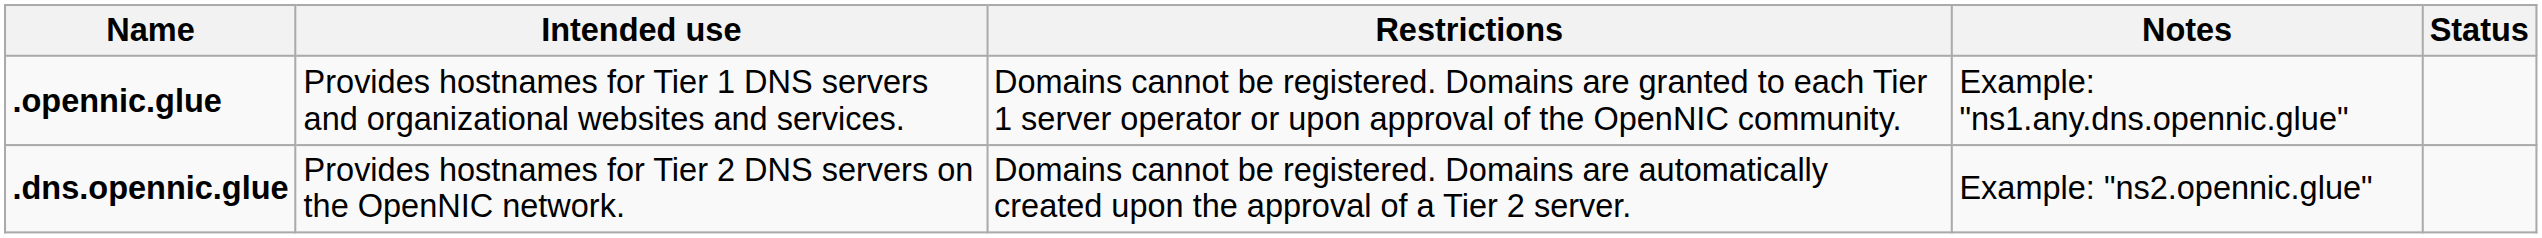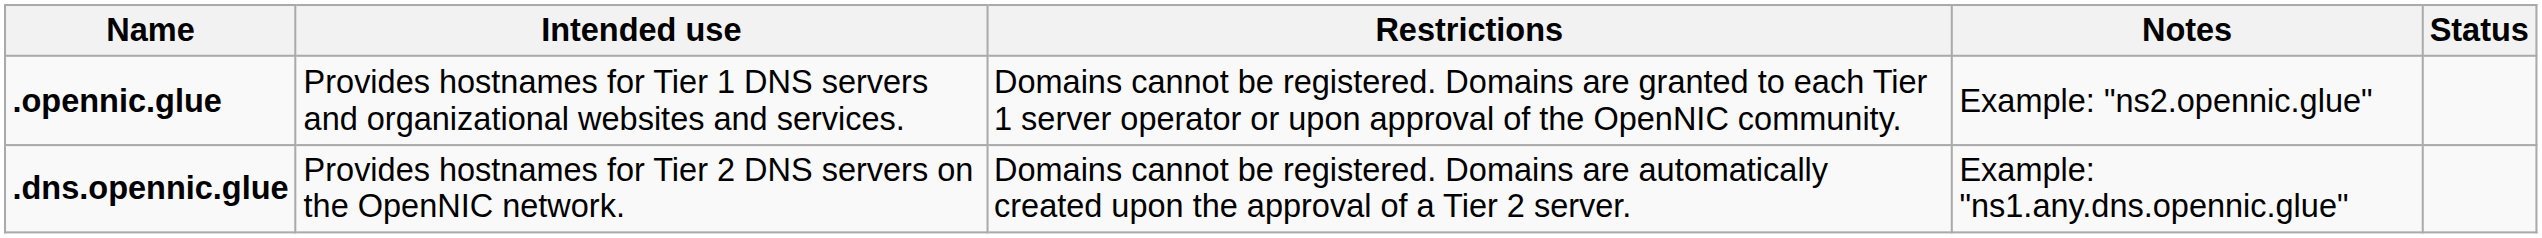.opennic.glue | Notes: Example: "ns1.any.dns.opennic.glue" -> Example: "ns2.opennic.glue"
.dns.opennic.glue | Notes: Example: "ns2.opennic.glue" -> Example: "ns1.any.dns.opennic.glue"
